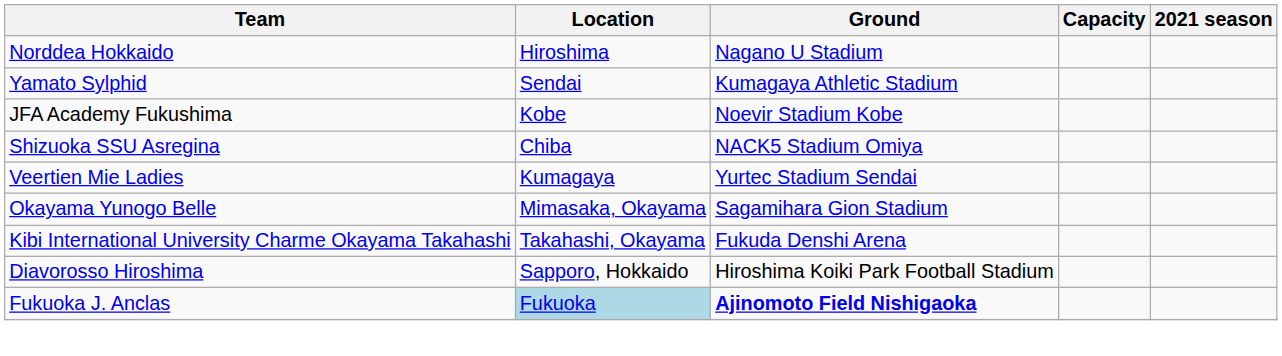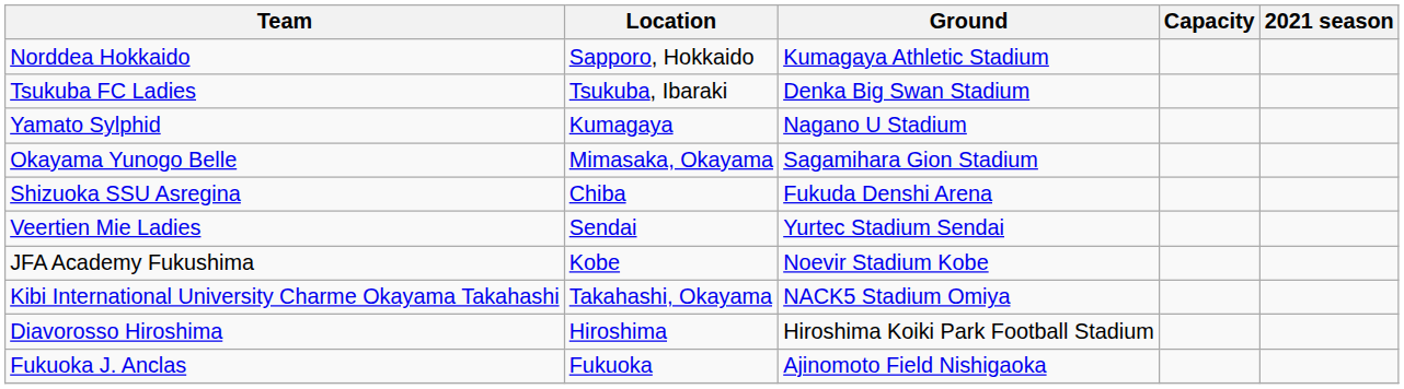Norddea Hokkaido | Location: Hiroshima -> Sapporo, Hokkaido
Norddea Hokkaido | Ground: Nagano U Stadium -> Kumagaya Athletic Stadium
+ row: Tsukuba FC Ladies | Tsukuba, Ibaraki | Denka Big Swan Stadium
Yamato Sylphid | Location: Sendai -> Kumagaya
Yamato Sylphid | Ground: Kumagaya Athletic Stadium -> Nagano U Stadium
rows swapped: JFA Academy Fukushima <-> Okayama Yunogo Belle
Shizuoka SSU Asregina | Ground: NACK5 Stadium Omiya -> Fukuda Denshi Arena
Veertien Mie Ladies | Location: Kumagaya -> Sendai
Kibi International University Charme Okayama Takahashi | Ground: Fukuda Denshi Arena -> NACK5 Stadium Omiya
Diavorosso Hiroshima | Location: Sapporo, Hokkaido -> Hiroshima
Fukuoka J. Anclas | Location: lightblue background -> no background
Fukuoka J. Anclas | Ground: bold -> normal
